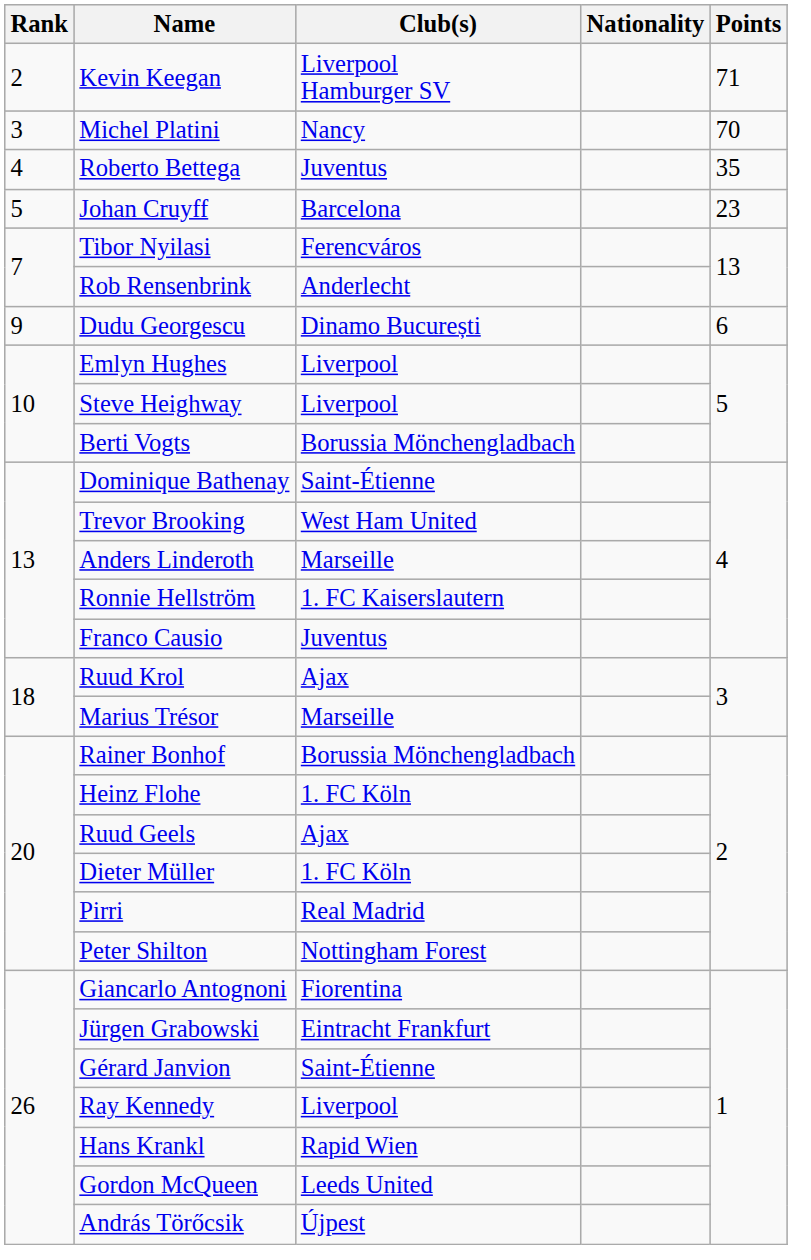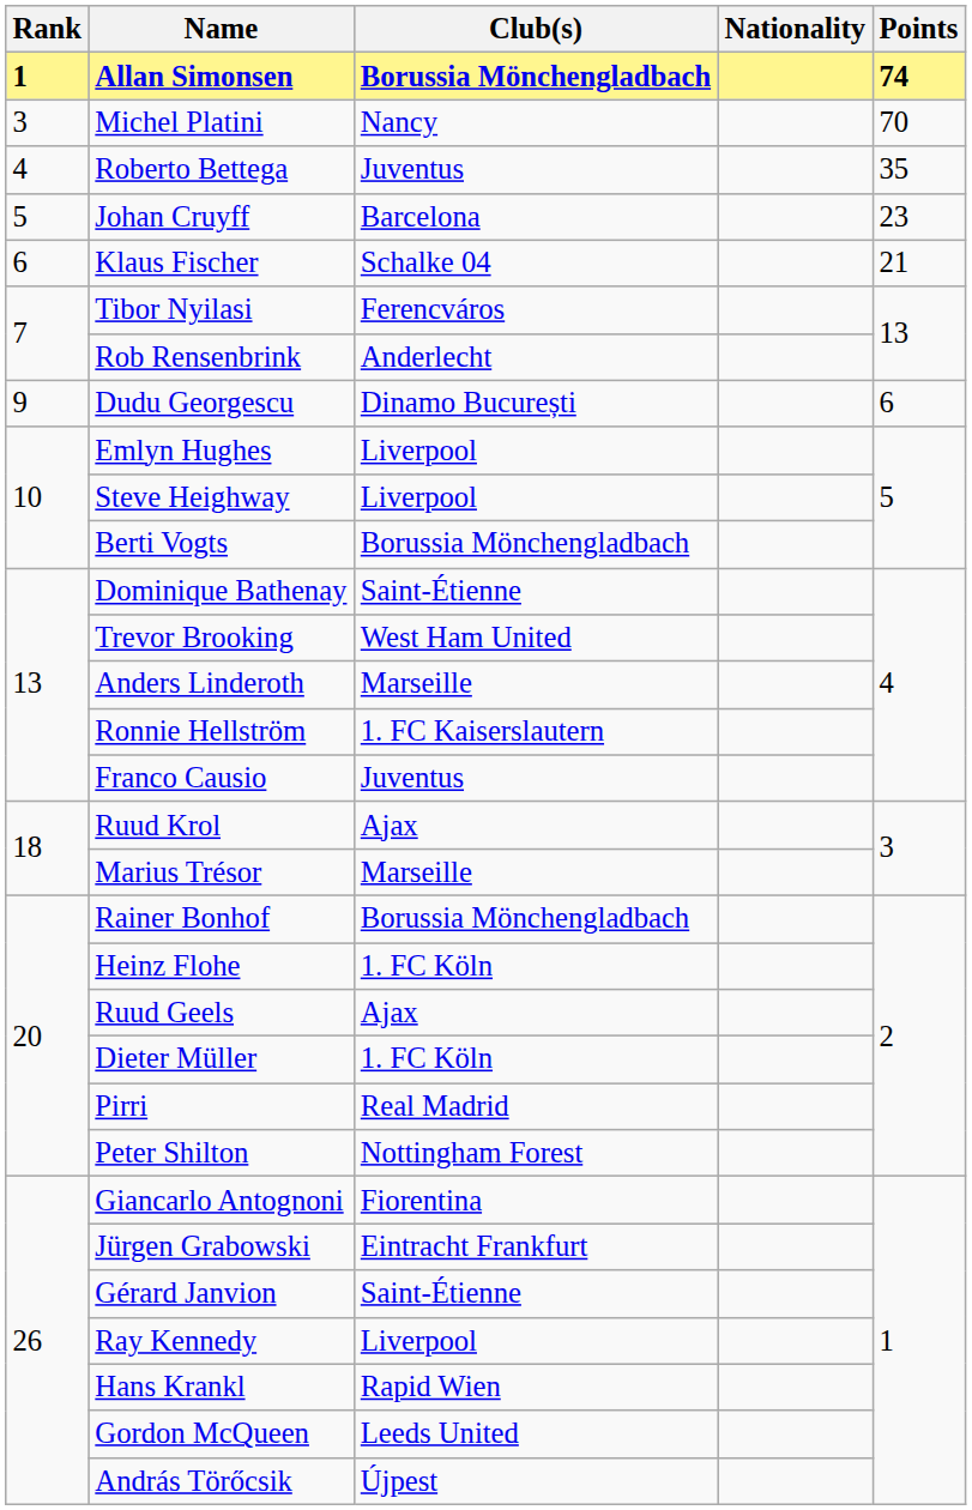+ row: 1 | Allan Simonsen | Borussia Mönchengladbach | 74
- row: 2 | Kevin Keegan | Liverpool Hamburger SV | 71
+ row: 6 | Klaus Fischer | Schalke 04 | 21
